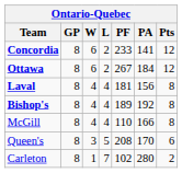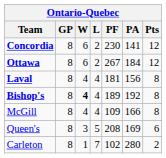Concordia | PF: 233 -> 230
Bishop's | W: normal -> bold
McGill | PF: 110 -> 109
Queen's | PA: 170 -> 169
